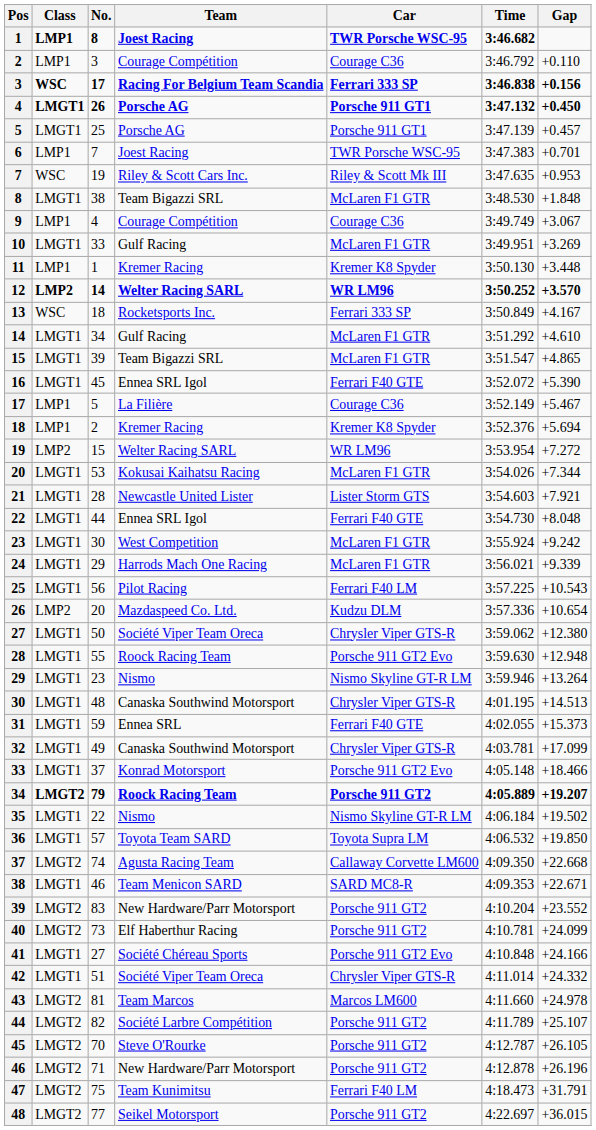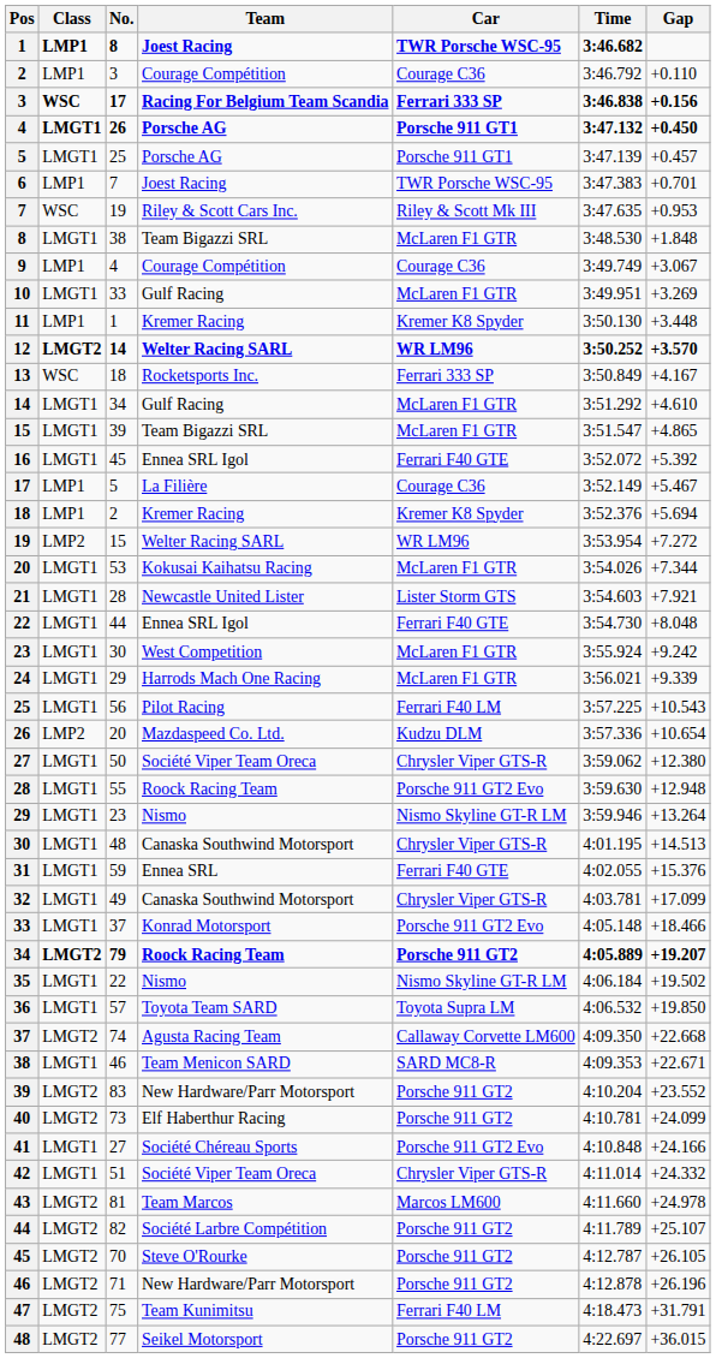12 | Class: LMP2 -> LMGT2
16 | Gap: +5.390 -> +5.392
31 | Gap: +15.373 -> +15.376
